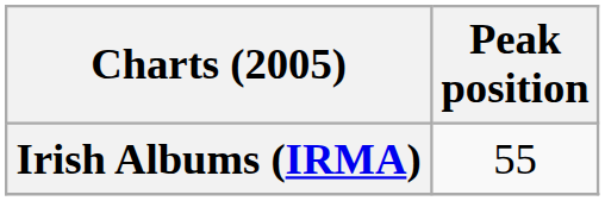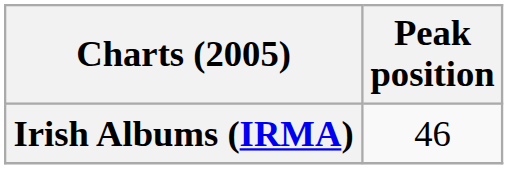Irish Albums (IRMA) | Peak position: 55 -> 46
